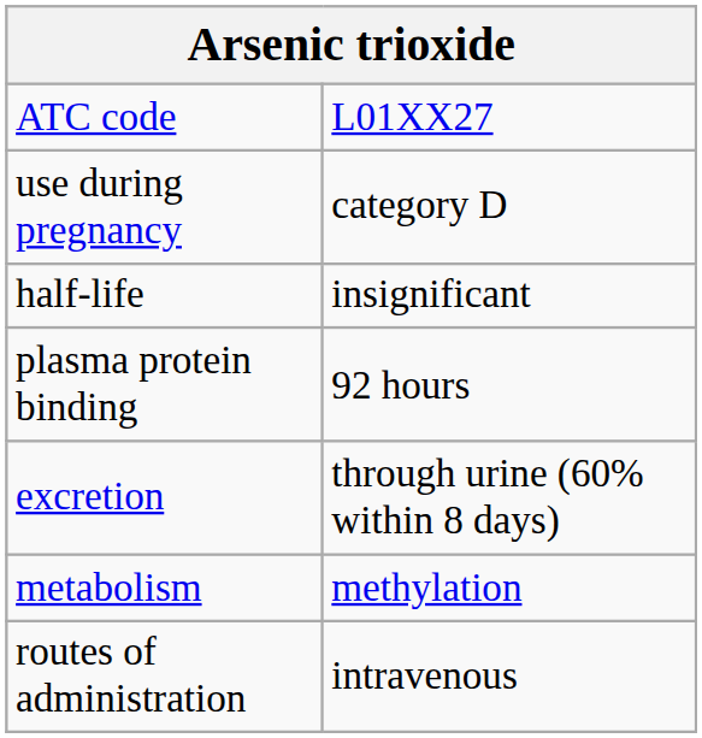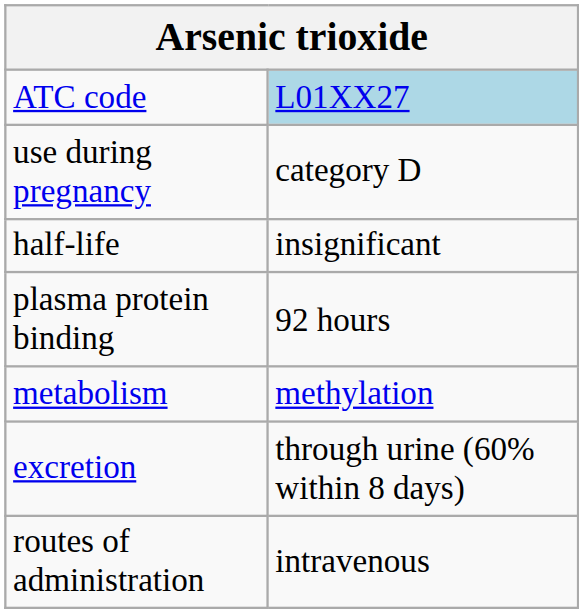ATC code | column 2: no background -> lightblue background
rows swapped: metabolism <-> excretion
